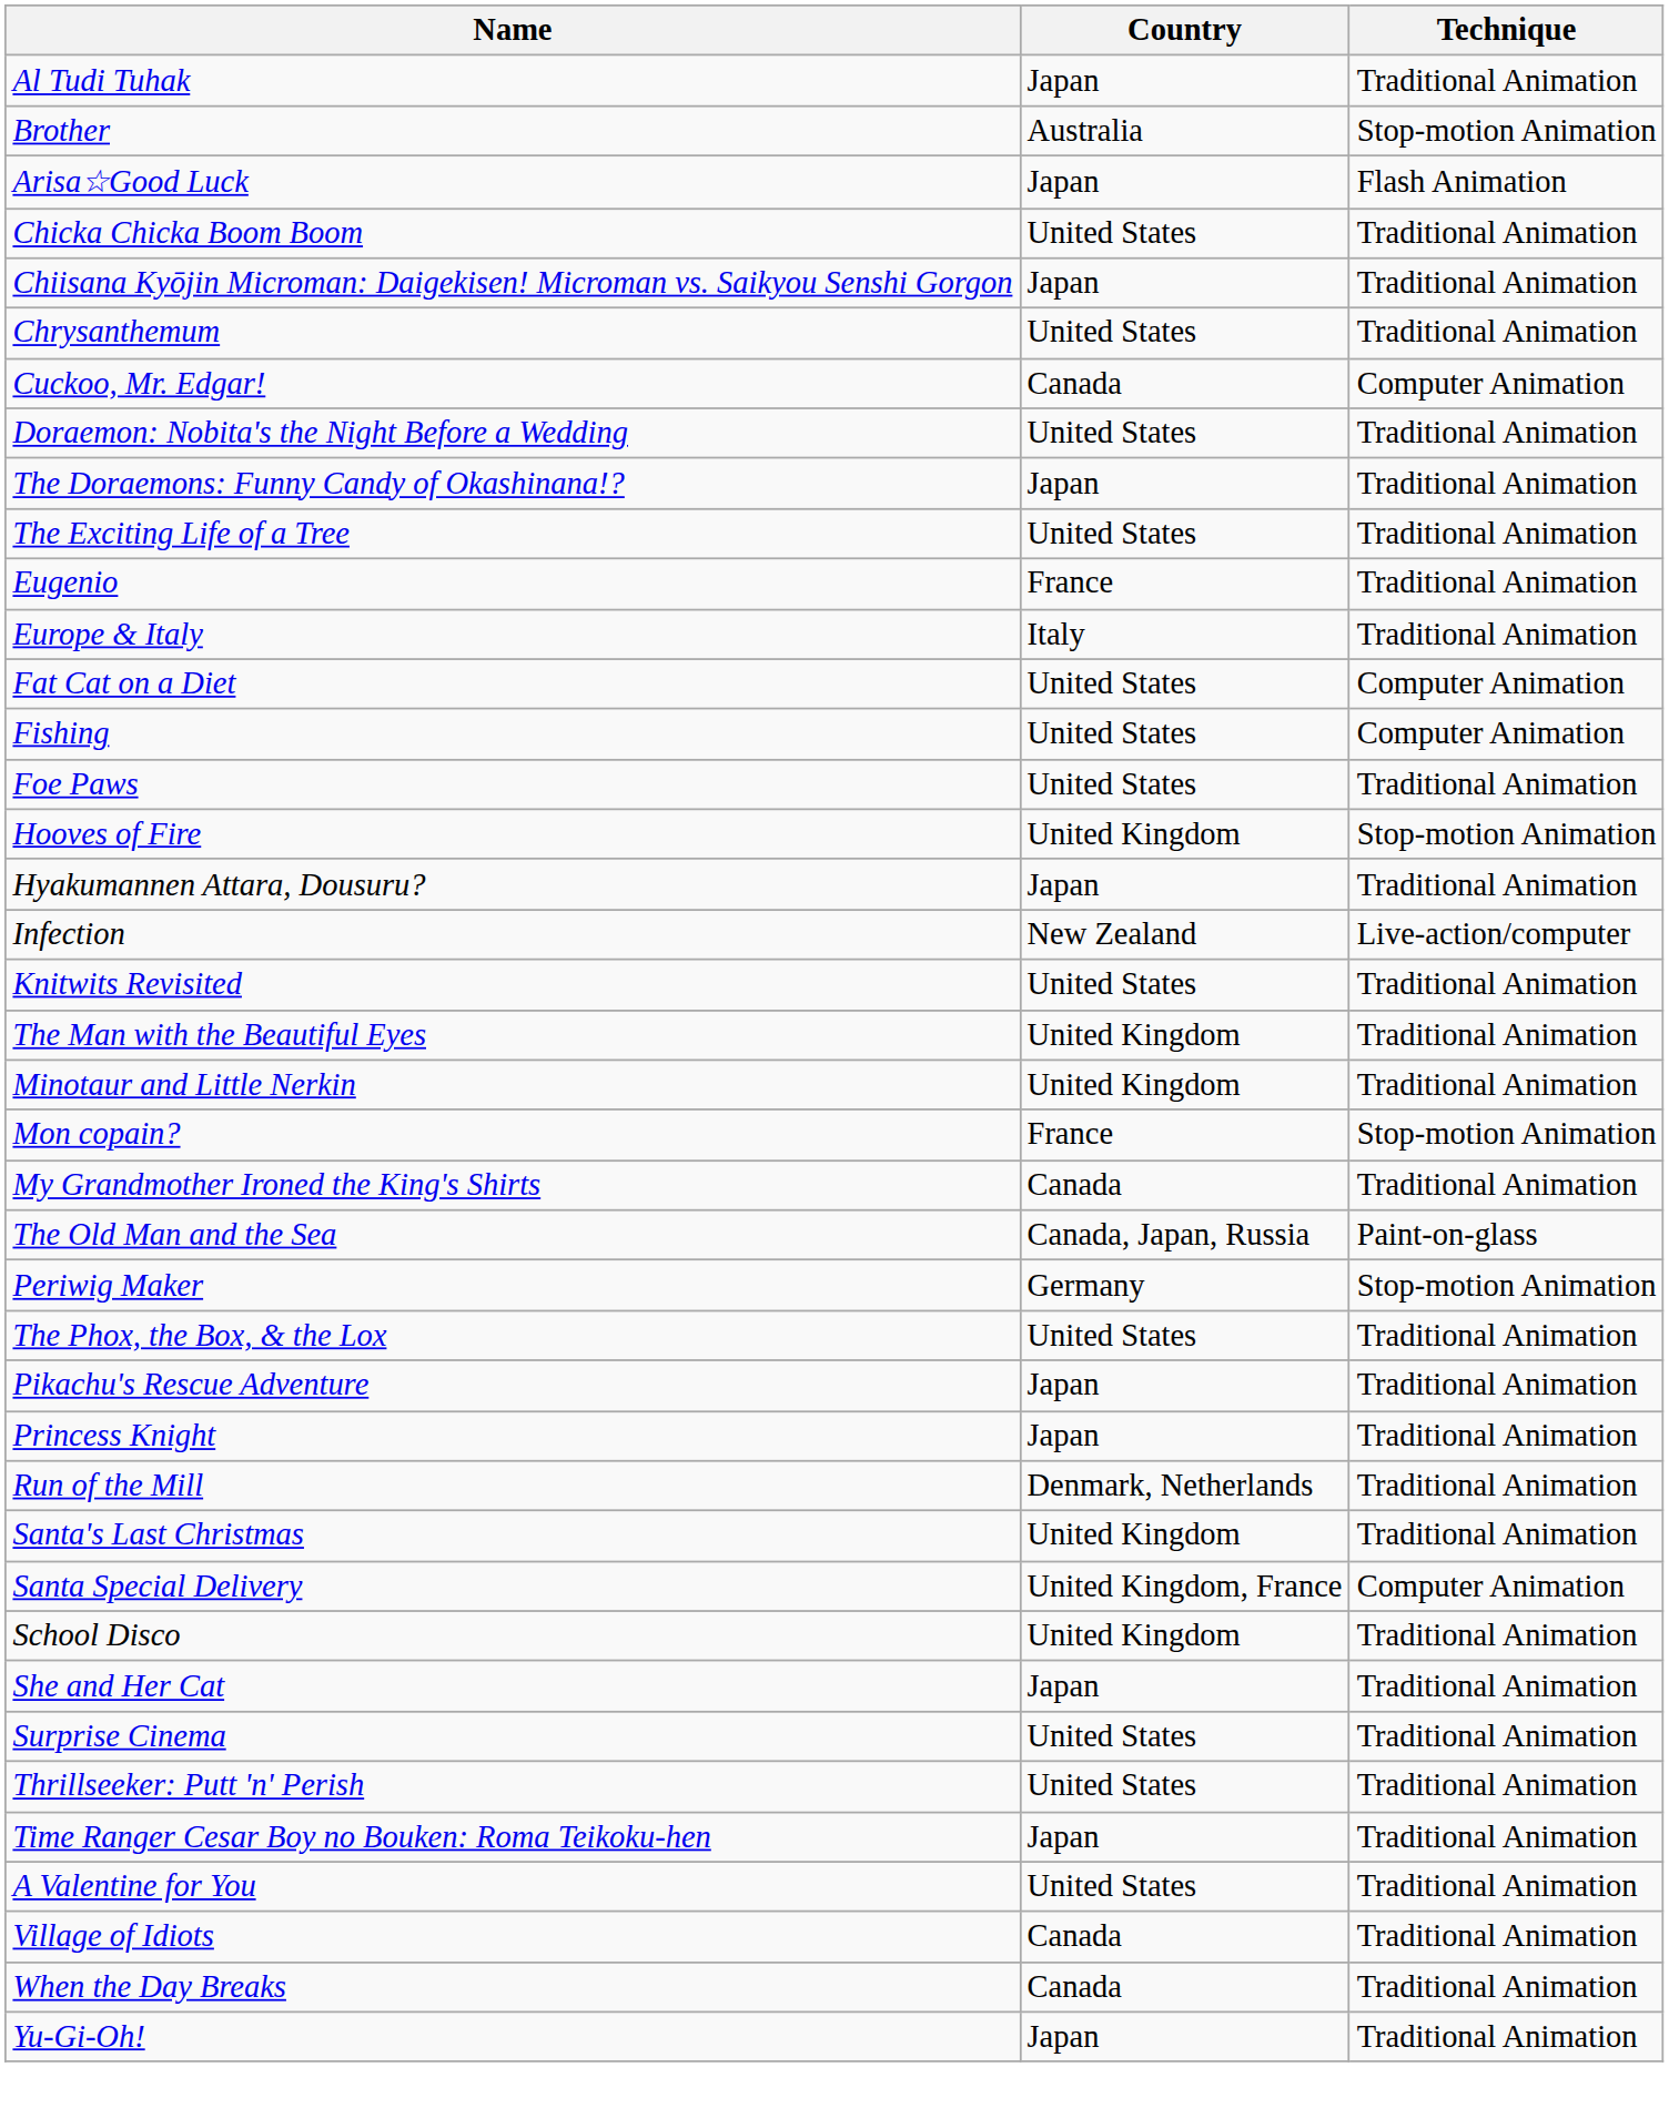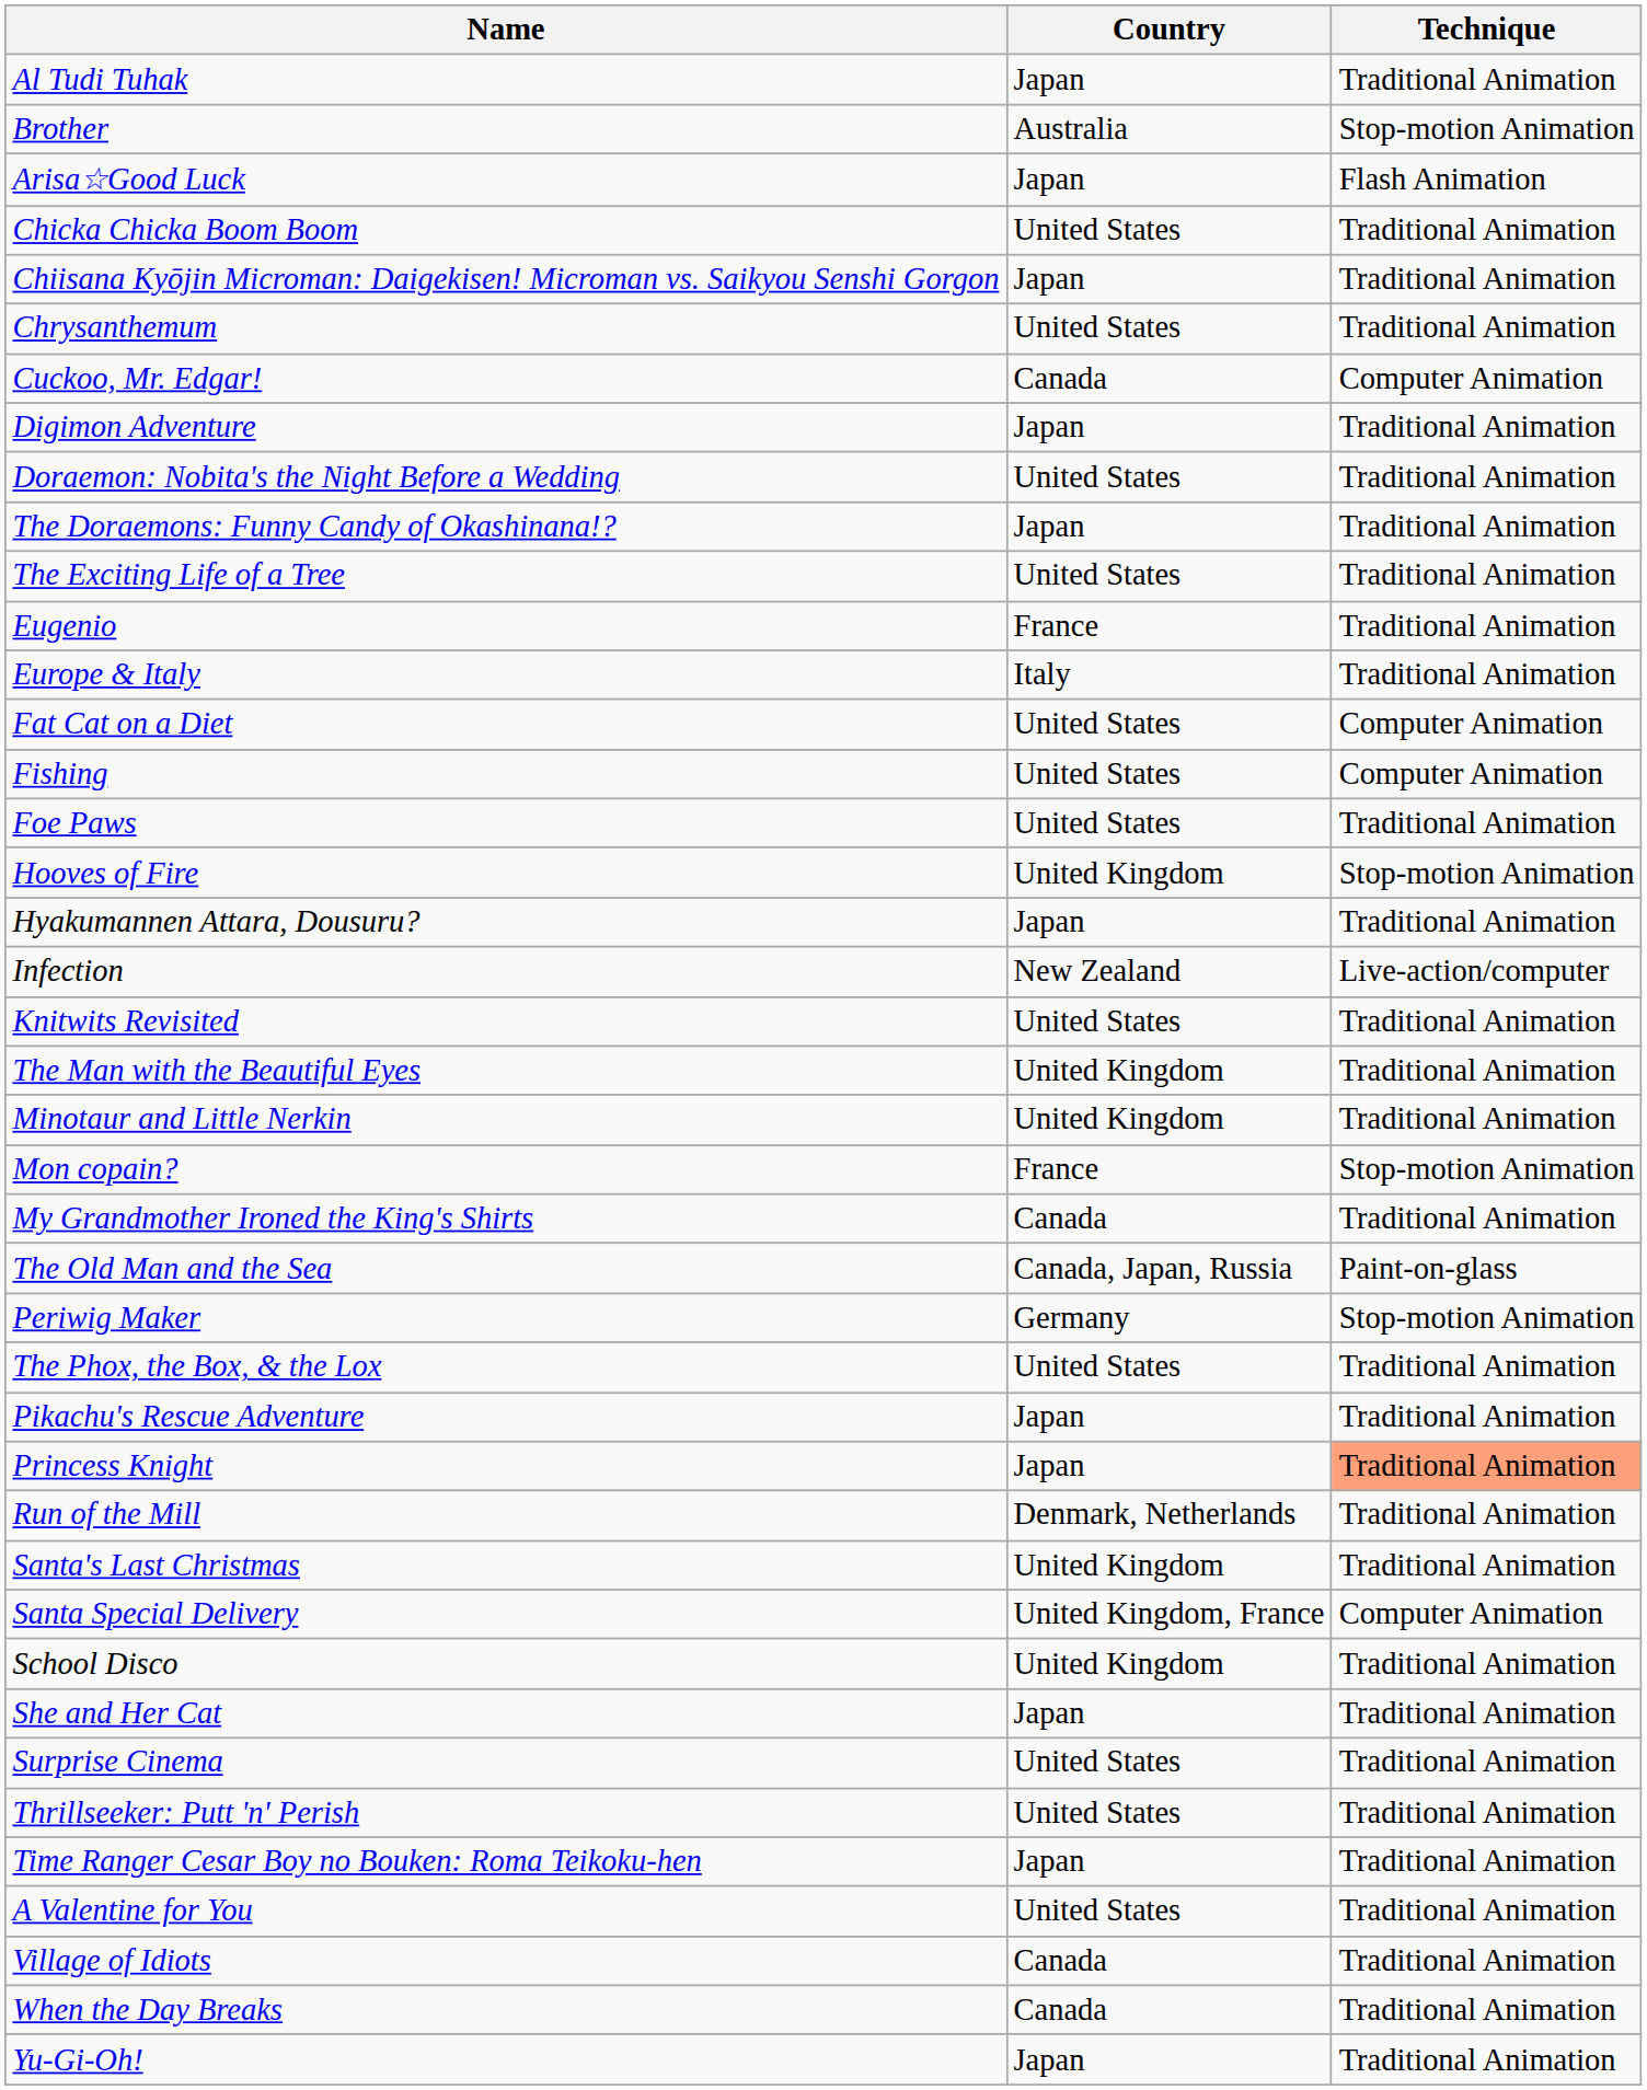+ row: Digimon Adventure | Japan | Traditional Animation
Princess Knight | Technique: no background -> lightsalmon background
